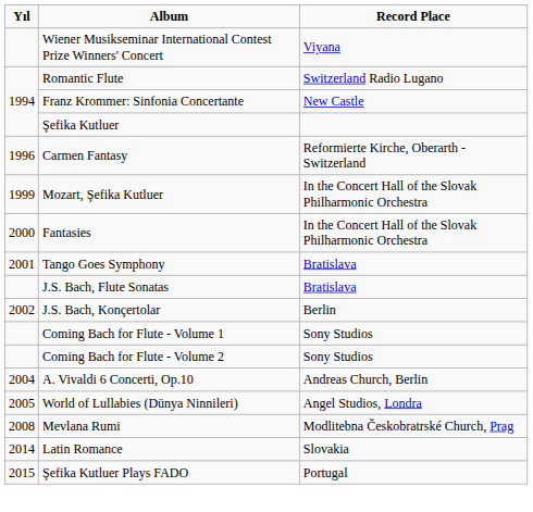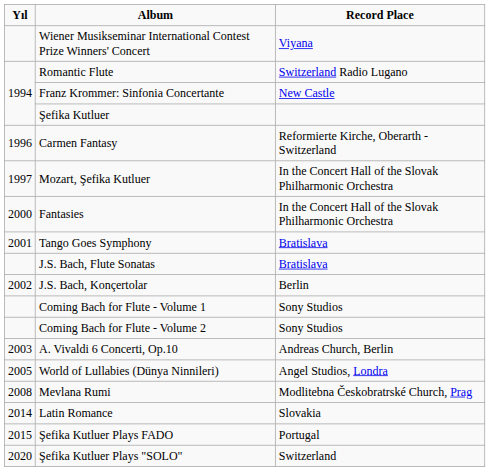Mozart, Şefika Kutluer | Yıl: 1999 -> 1997
A. Vivaldi 6 Concerti, Op.10 | Yıl: 2004 -> 2003
+ row: 2020 | Şefika Kutluer Plays "SOLO" | Switzerland
